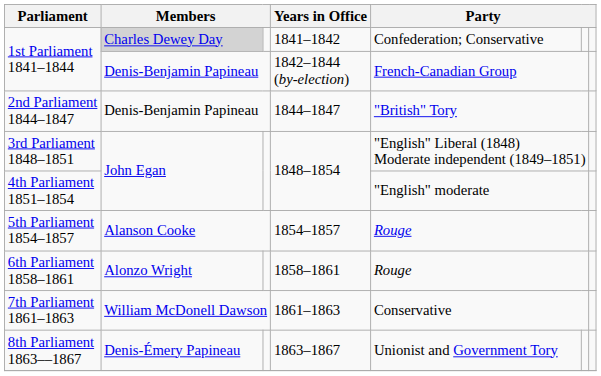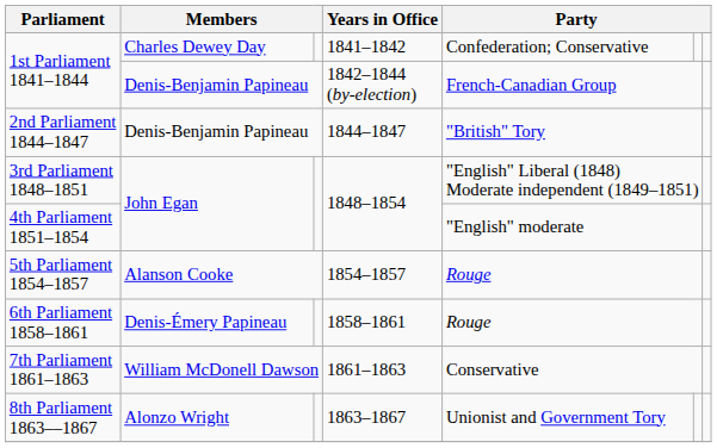1st Parliament 1841–1844 / 1841–1842 | column 2: lightgrey background -> no background
6th Parliament 1858–1861 | column 2: Alonzo Wright -> Denis-Émery Papineau
8th Parliament 1863––1867 | column 2: Denis-Émery Papineau -> Alonzo Wright
